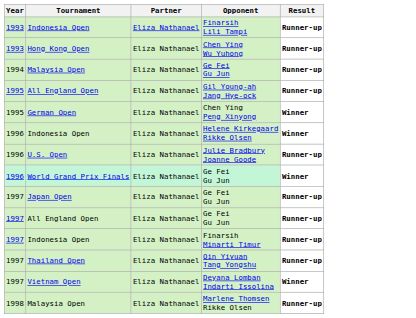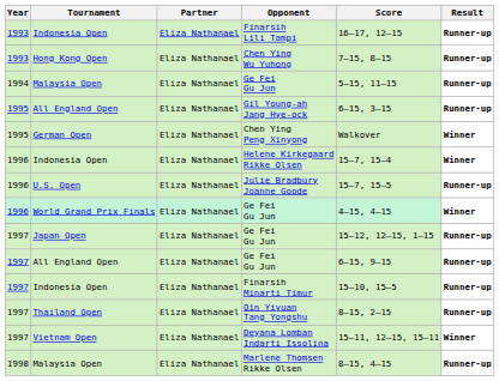+ column: Score | 16–17, 12–15 | 7–15, 8–15 | 5–15, 11–15 | 6–15, 3–15 | Walkover | 15–7, 15–4 | 15–7, 15–5 | 4–15, 4–15 | 15–12, 12–15, 1–15 | 6–15, 9–15 | 15–10, 15–5 | 8–15, 2–15 | 15–11, 12–15, 15–11 | 8–15, 4–15
